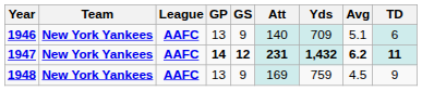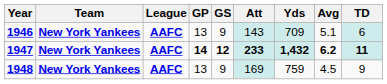1946 | Att: 140 -> 143
1947 | Att: 231 -> 233
